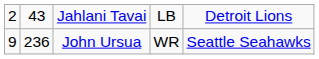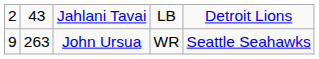John Ursua | column 2: 236 -> 263
